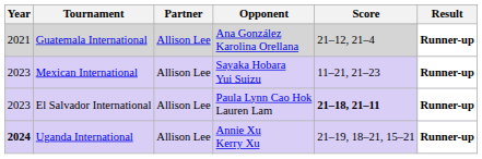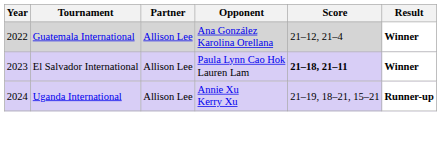Guatemala International | Year: 2021 -> 2022
Guatemala International | Result: Runner-up -> Winner
- row: 2023 | Mexican International | Allison Lee | Sayaka Hobara Yui Suizu | 11–21, 21–23 | Runner-up
El Salvador International | Result: Runner-up -> Winner
Uganda International | Year: bold -> normal
